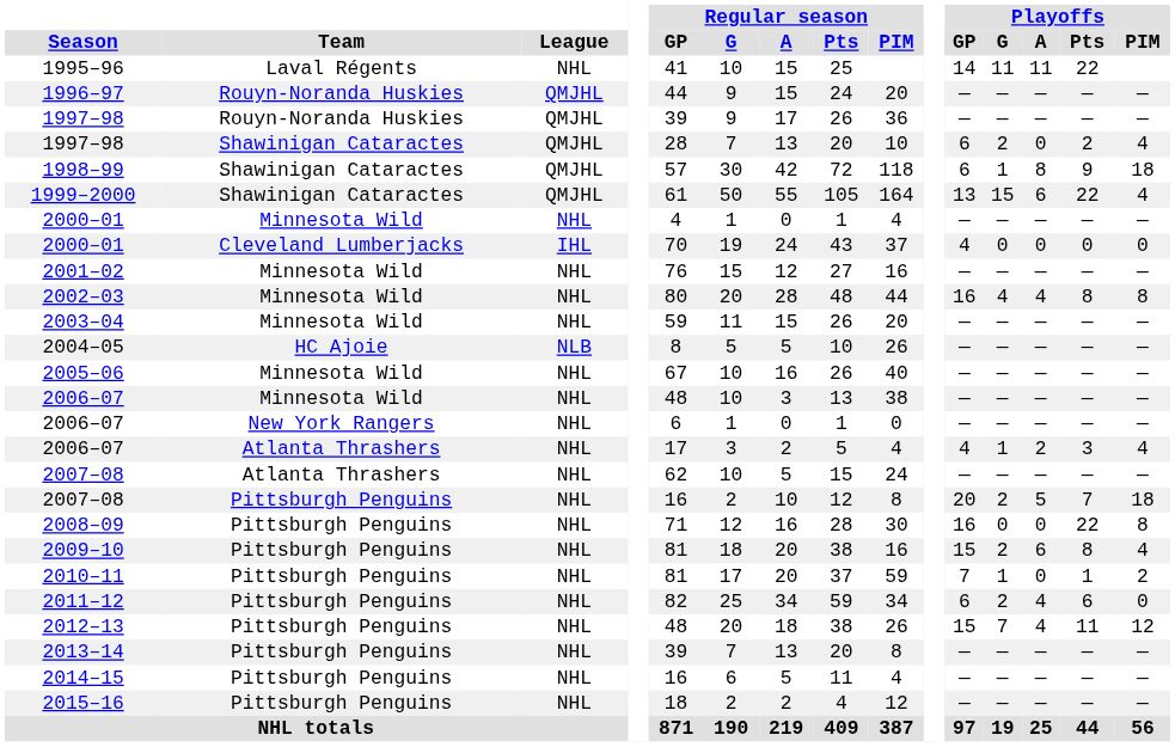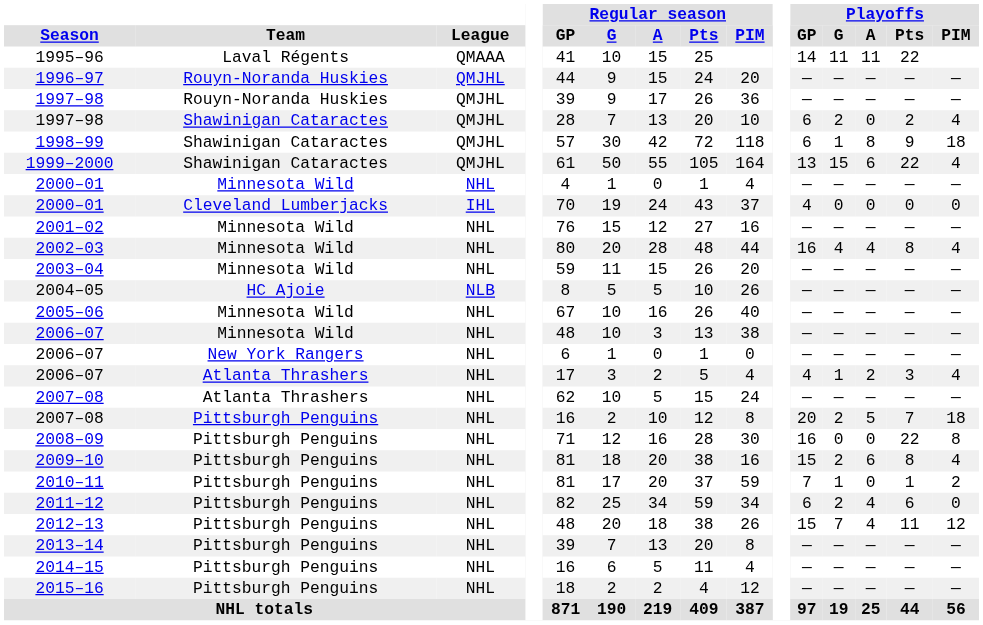1995–96 | League: NHL -> QMAAA
2002–03 | Playoffs / PIM: 8 -> 4
